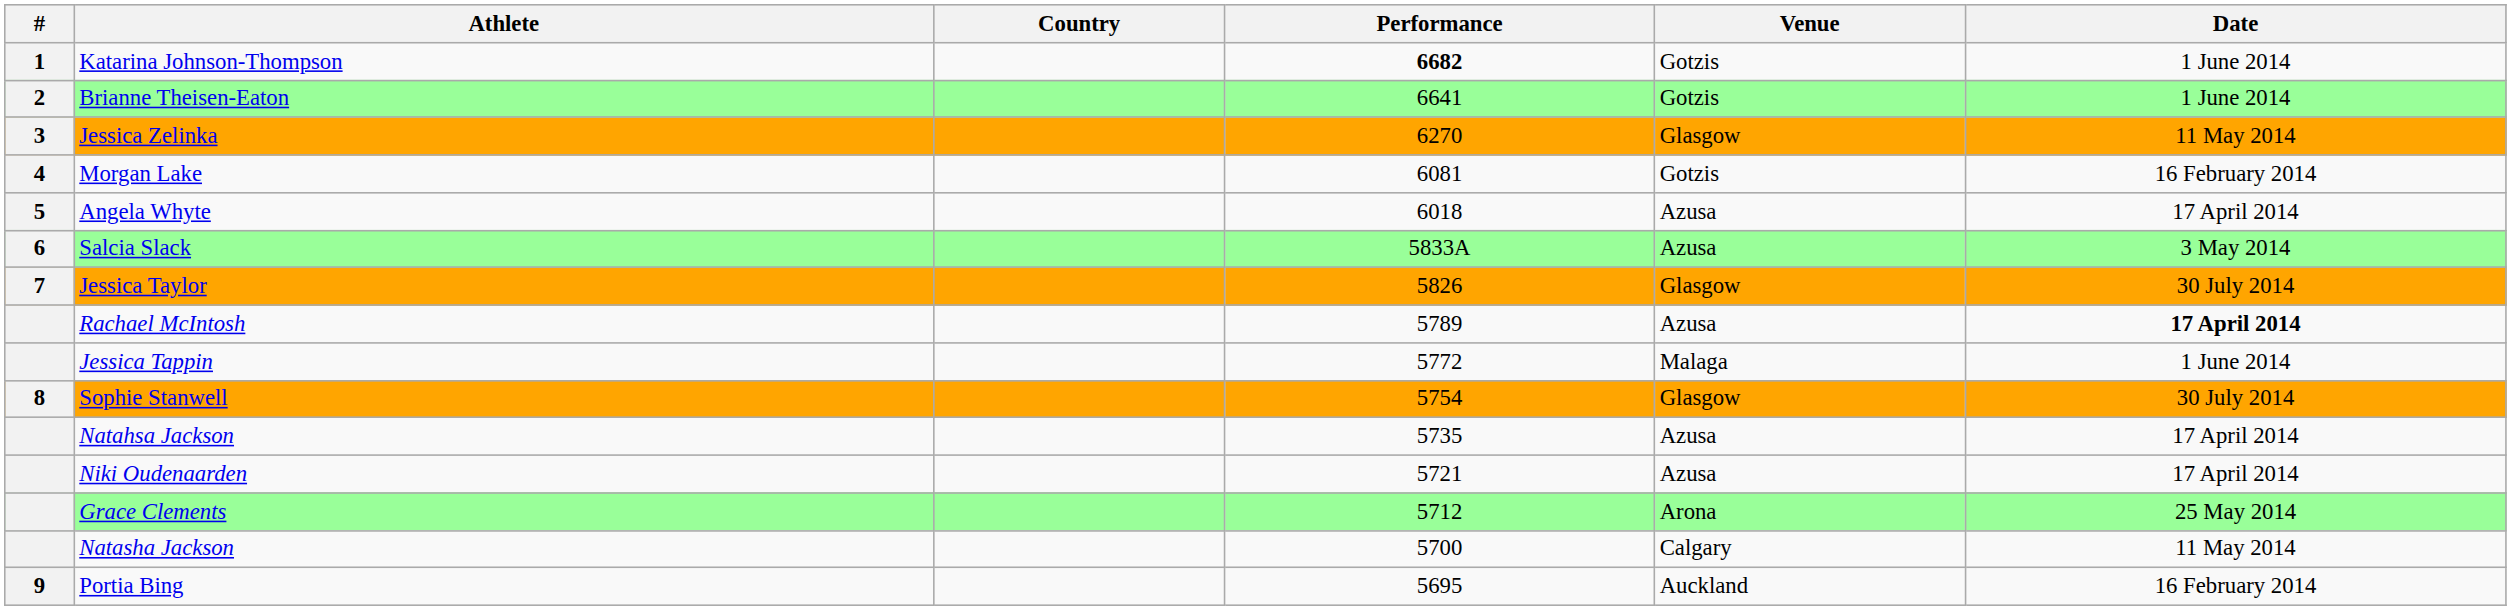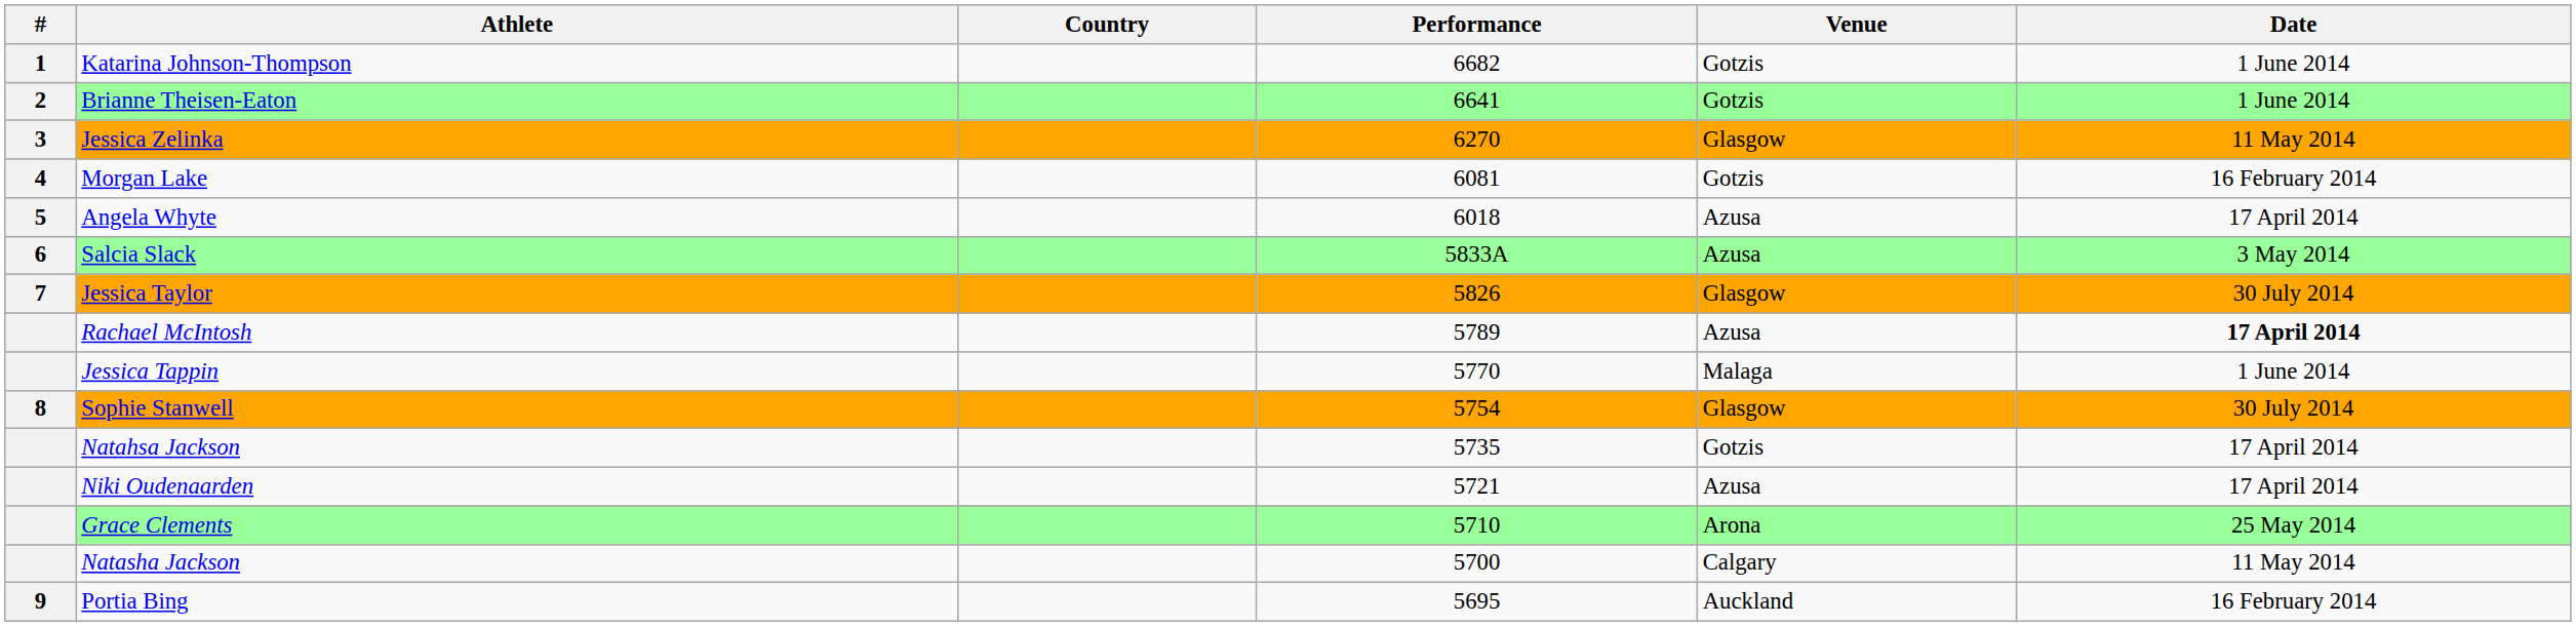Katarina Johnson-Thompson | Performance: bold -> normal
Jessica Tappin | Performance: 5772 -> 5770
Natahsa Jackson | Venue: Azusa -> Gotzis
Grace Clements | Performance: 5712 -> 5710
